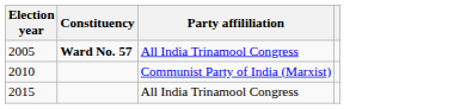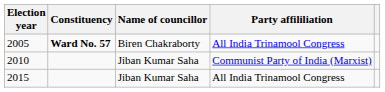+ column: Name of councillor | Biren Chakraborty | Jiban Kumar Saha | Jiban Kumar Saha
